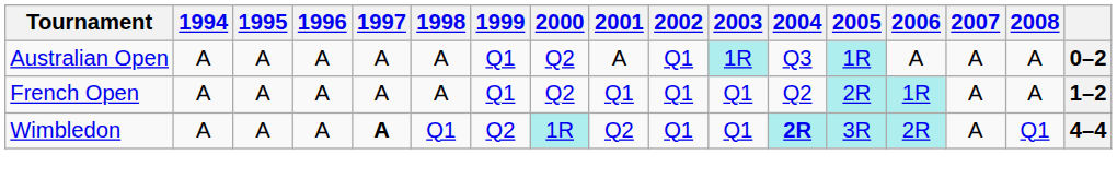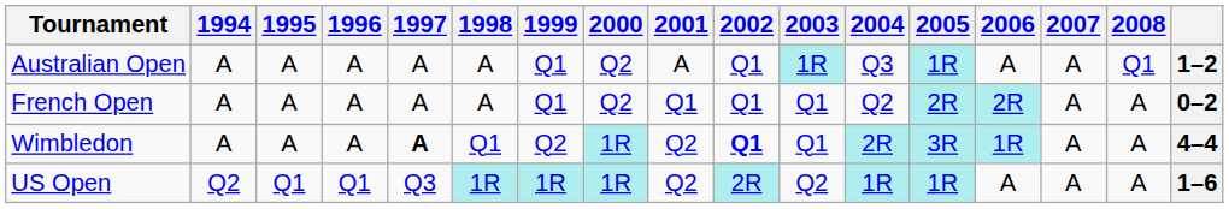Australian Open | 2008: A -> Q1
Australian Open | column 17: 0–2 -> 1–2
French Open | 2006: 1R -> 2R
French Open | column 17: 1–2 -> 0–2
Wimbledon | 2002: normal -> bold
Wimbledon | 2004: bold -> normal
Wimbledon | 2006: 2R -> 1R
Wimbledon | 2008: Q1 -> A
+ row: US Open | Q2 | Q1 | Q1 | Q3 | 1R | 1R | 1R | Q2 | 2R | Q2 | 1R | 1R | A | A | A | 1–6
